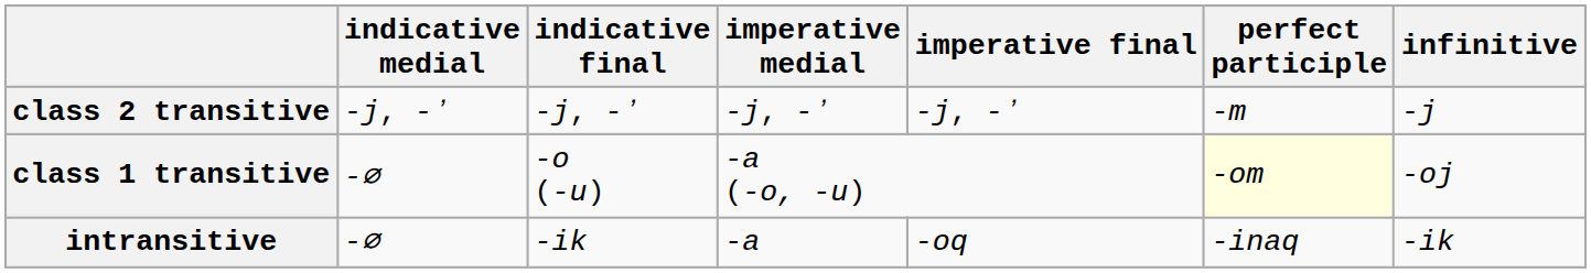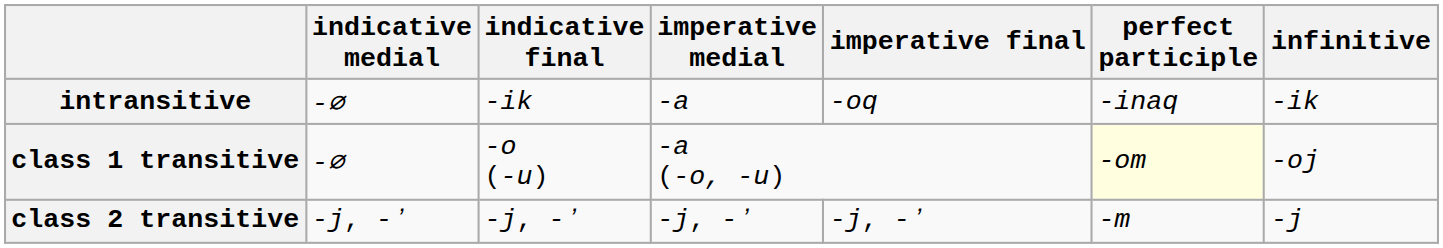rows swapped: intransitive <-> class 2 transitive
